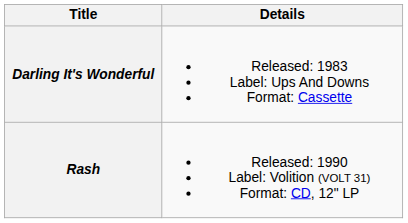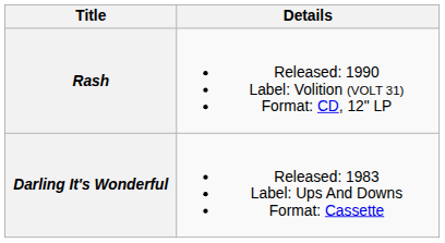rows swapped: Darling It's Wonderful <-> Rash
